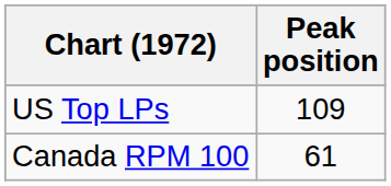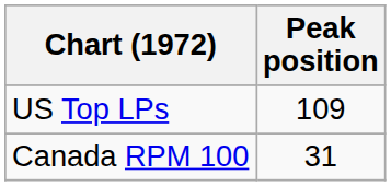Canada RPM 100 | Peak position: 61 -> 31
